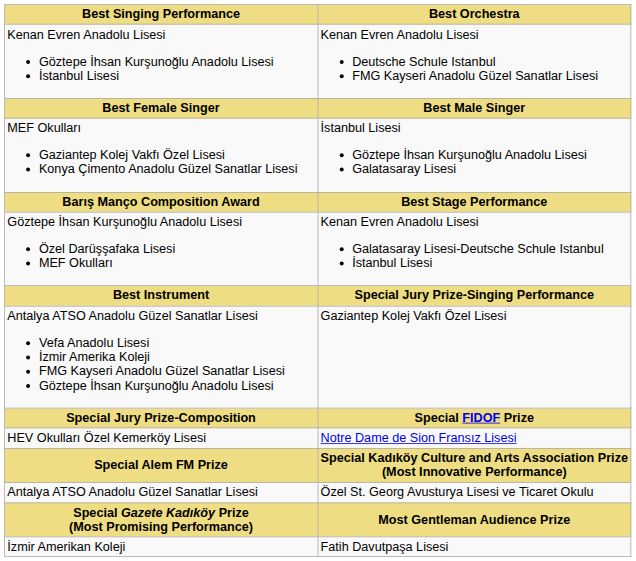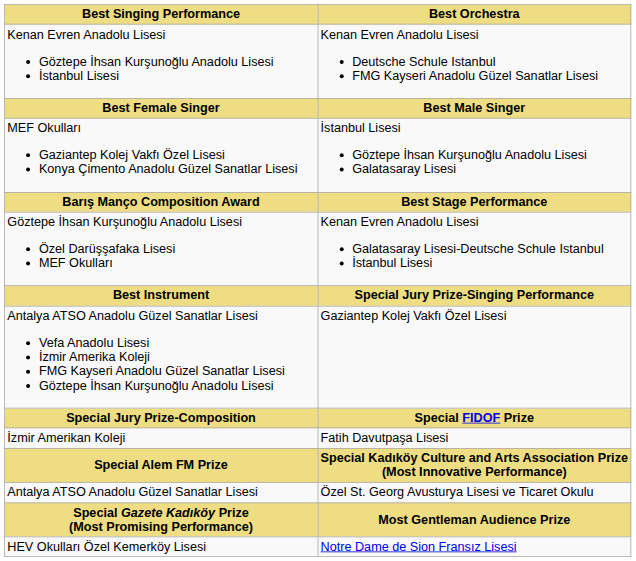rows swapped: İzmir Amerikan Koleji <-> HEV Okulları Özel Kemerköy Lisesi
